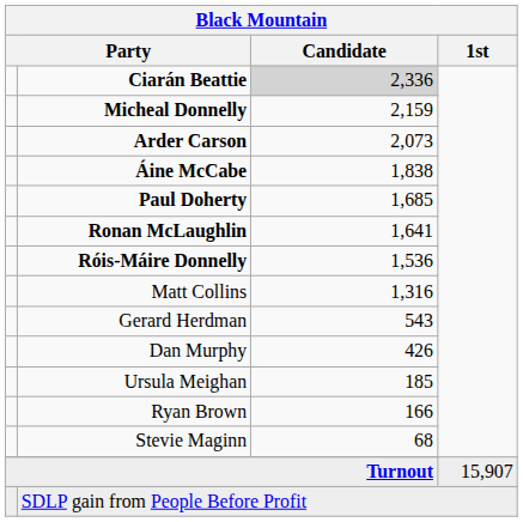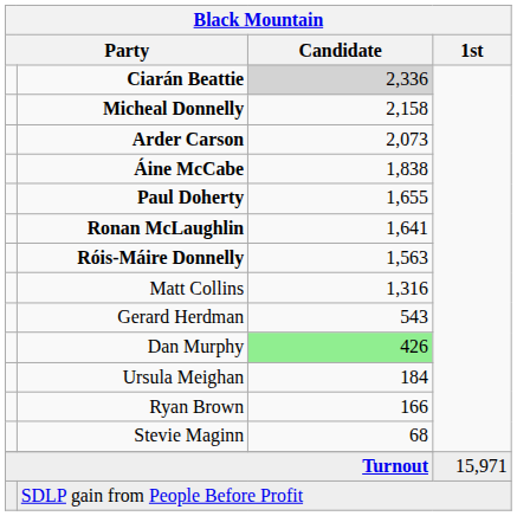Micheal Donnelly | Black Mountain / Candidate: 2,159 -> 2,158
Paul Doherty | Black Mountain / Candidate: 1,685 -> 1,655
Róis-Máire Donnelly | Black Mountain / Candidate: 1,536 -> 1,563
Dan Murphy | Black Mountain / Candidate: no background -> lightgreen background
Ursula Meighan | Black Mountain / Candidate: 185 -> 184
Turnout | Black Mountain / 1st: 15,907 -> 15,971
